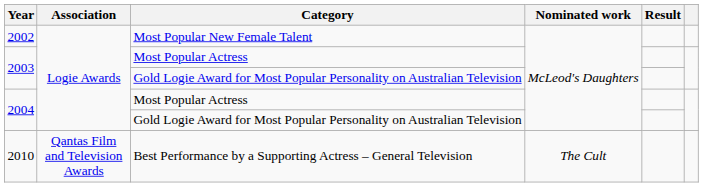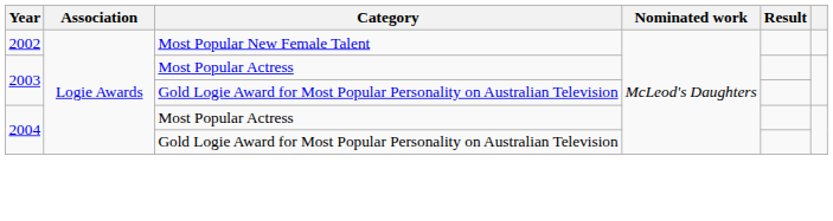- row: 2010 | Qantas Film and Television Awards | Best Performance by a Supporting Actress – General Television | The Cult
